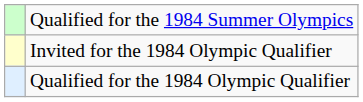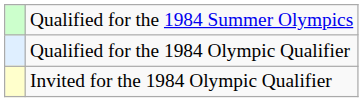rows swapped: Qualified for the 1984 Olympic Qualifier <-> Invited for the 1984 Olympic Qualifier
